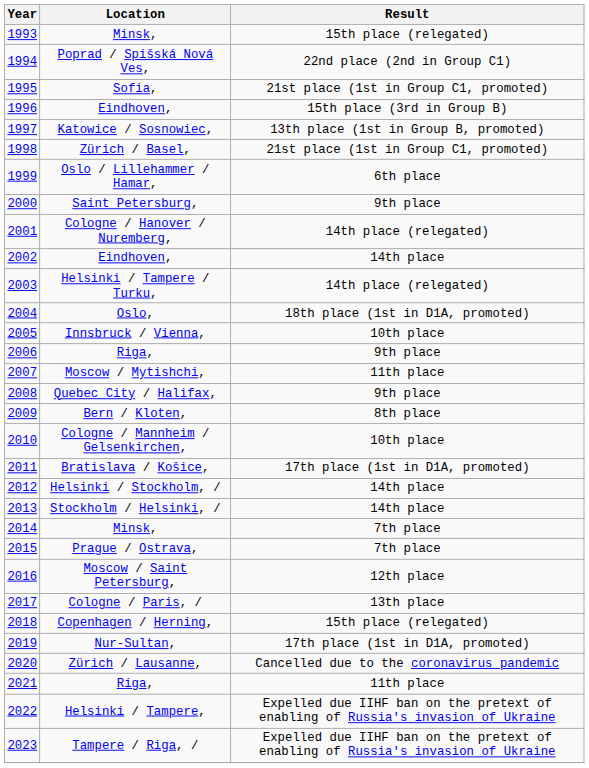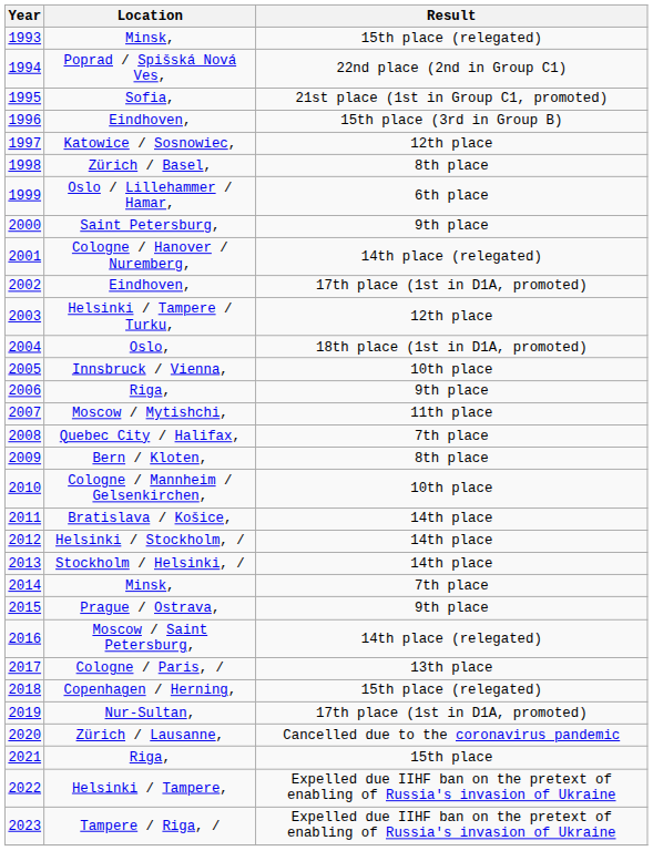Katowice / Sosnowiec, | Result: 13th place (1st in Group B, promoted) -> 12th place
Zürich / Basel, | Result: 21st place (1st in Group C1, promoted) -> 8th place
2002 / Eindhoven, | Result: 14th place -> 17th place (1st in D1A, promoted)
Helsinki / Tampere / Turku, | Result: 14th place (relegated) -> 12th place
Quebec City / Halifax, | Result: 9th place -> 7th place
Bratislava / Košice, | Result: 17th place (1st in D1A, promoted) -> 14th place
Prague / Ostrava, | Result: 7th place -> 9th place
Moscow / Saint Petersburg, | Result: 12th place -> 14th place (relegated)
2021 / Riga, | Result: 11th place -> 15th place
